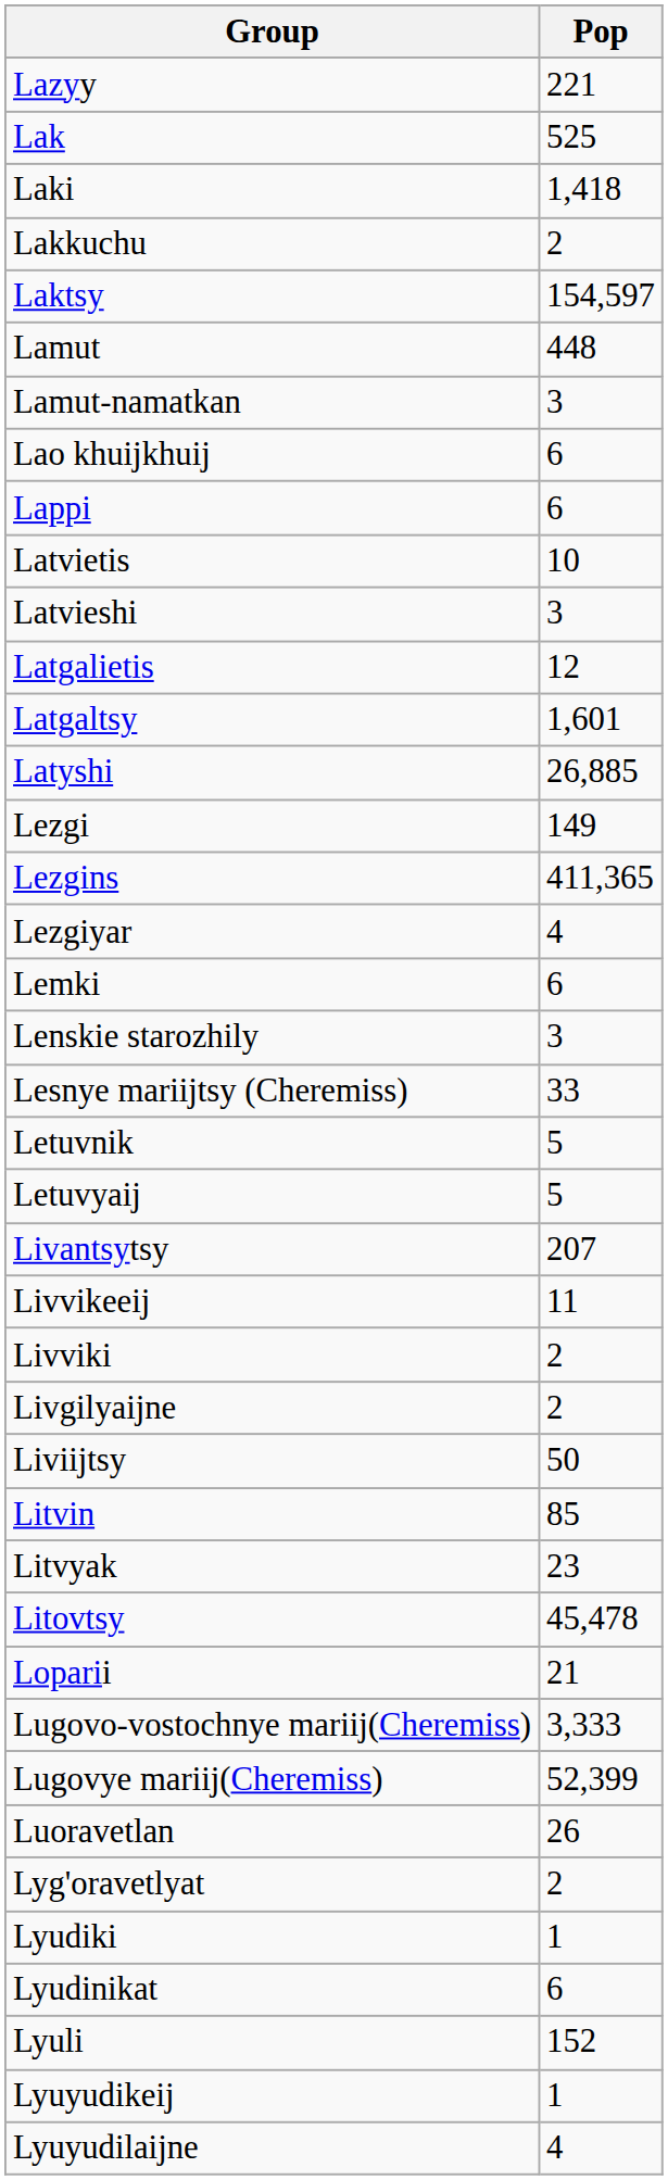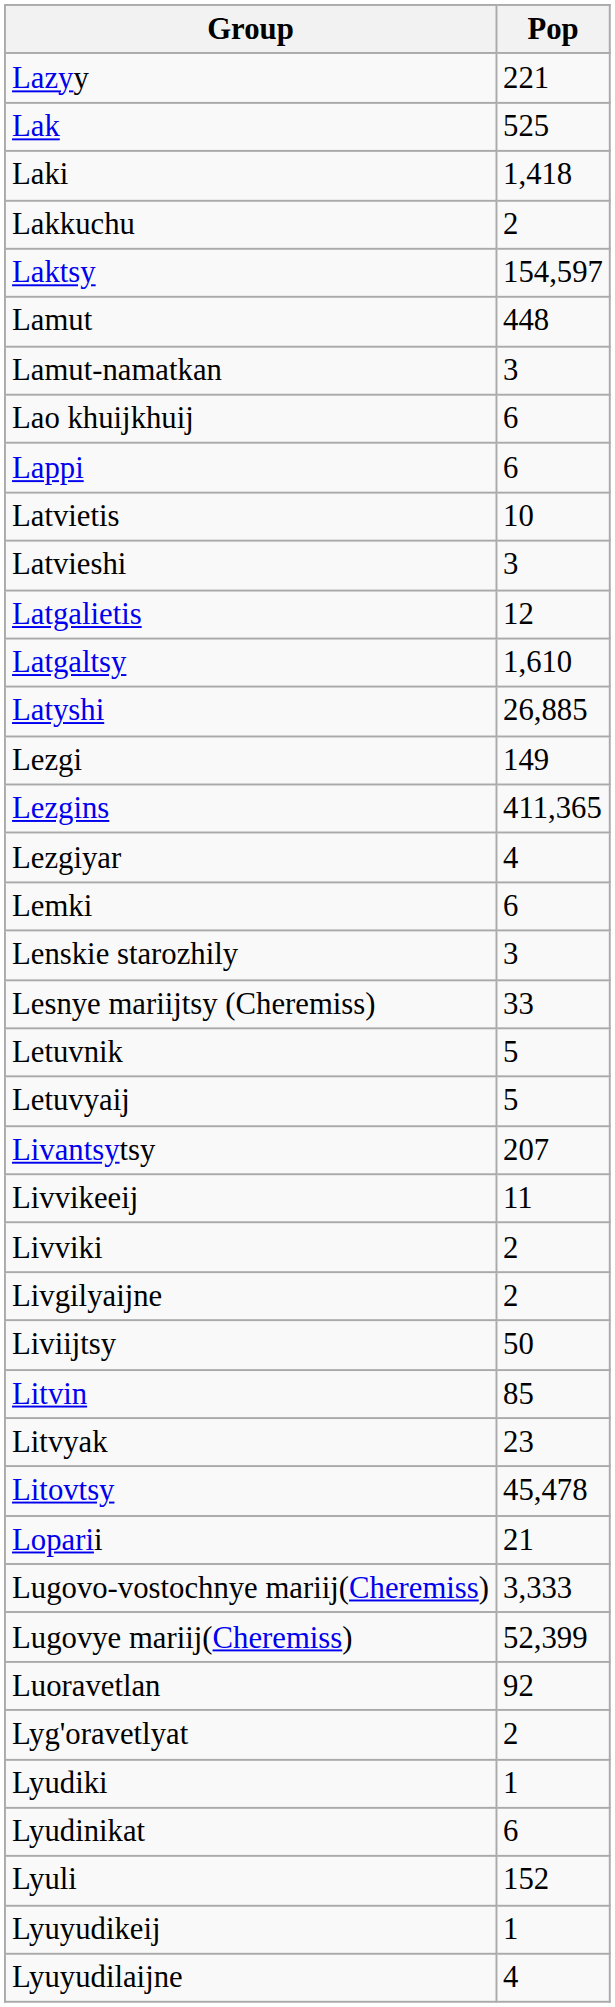Latgaltsy | Pop: 1,601 -> 1,610
Luoravetlan | Pop: 26 -> 92
